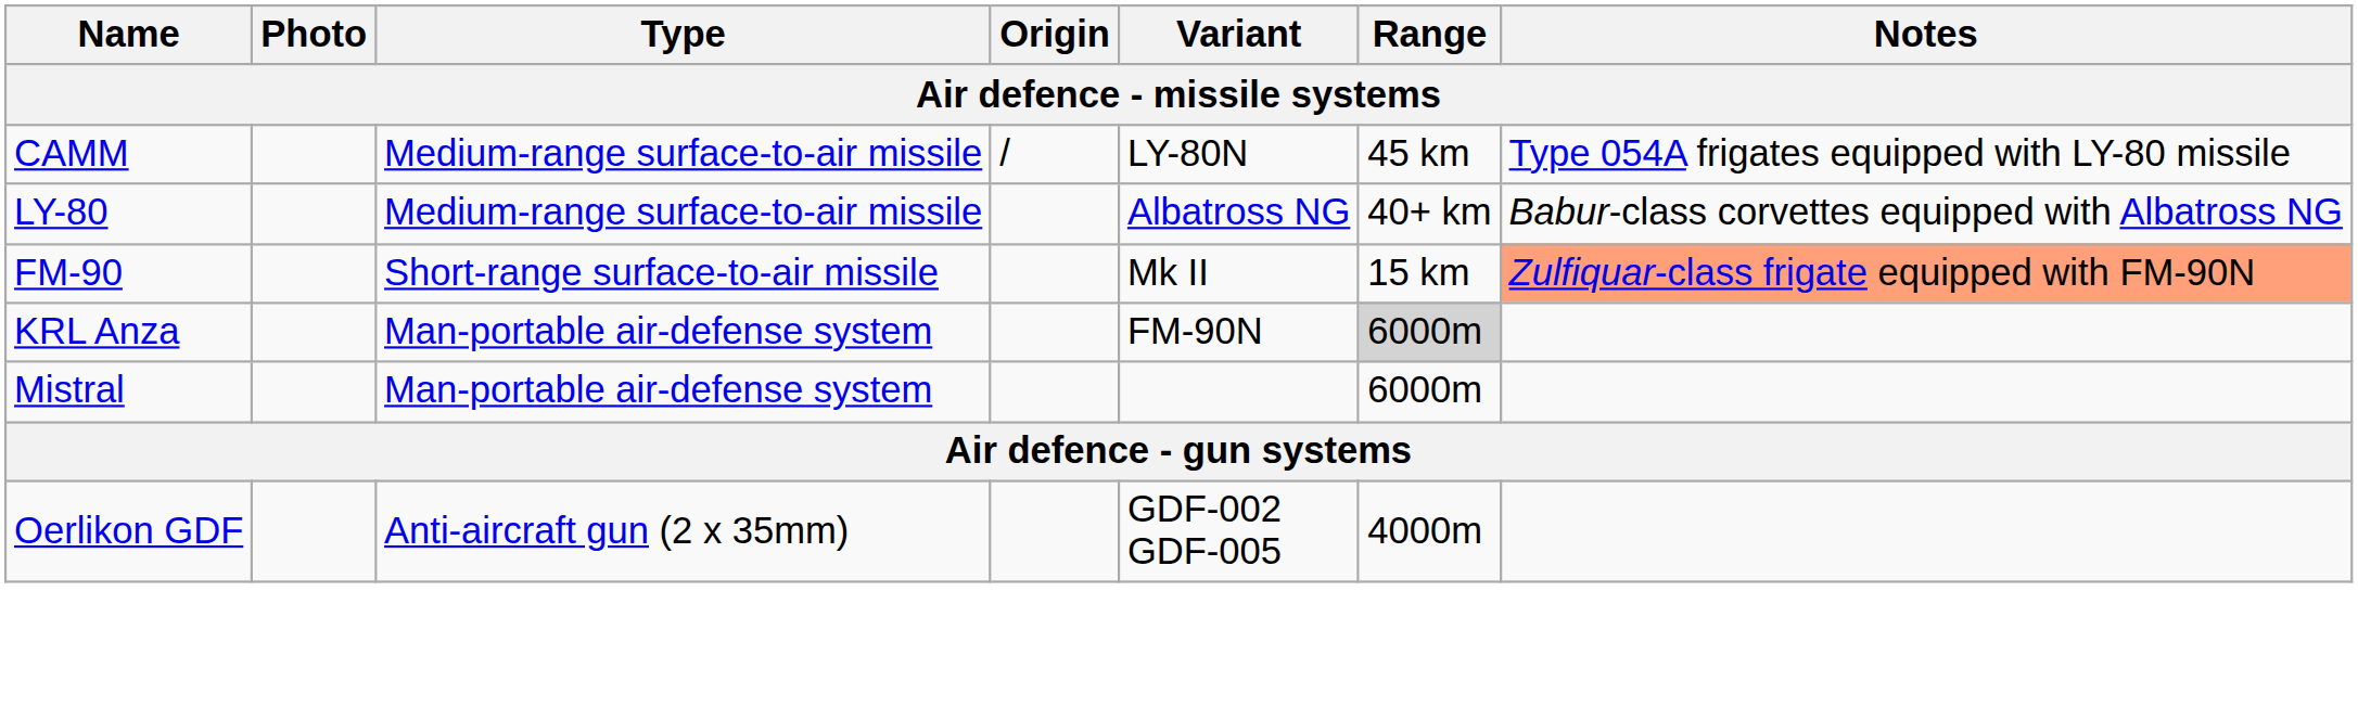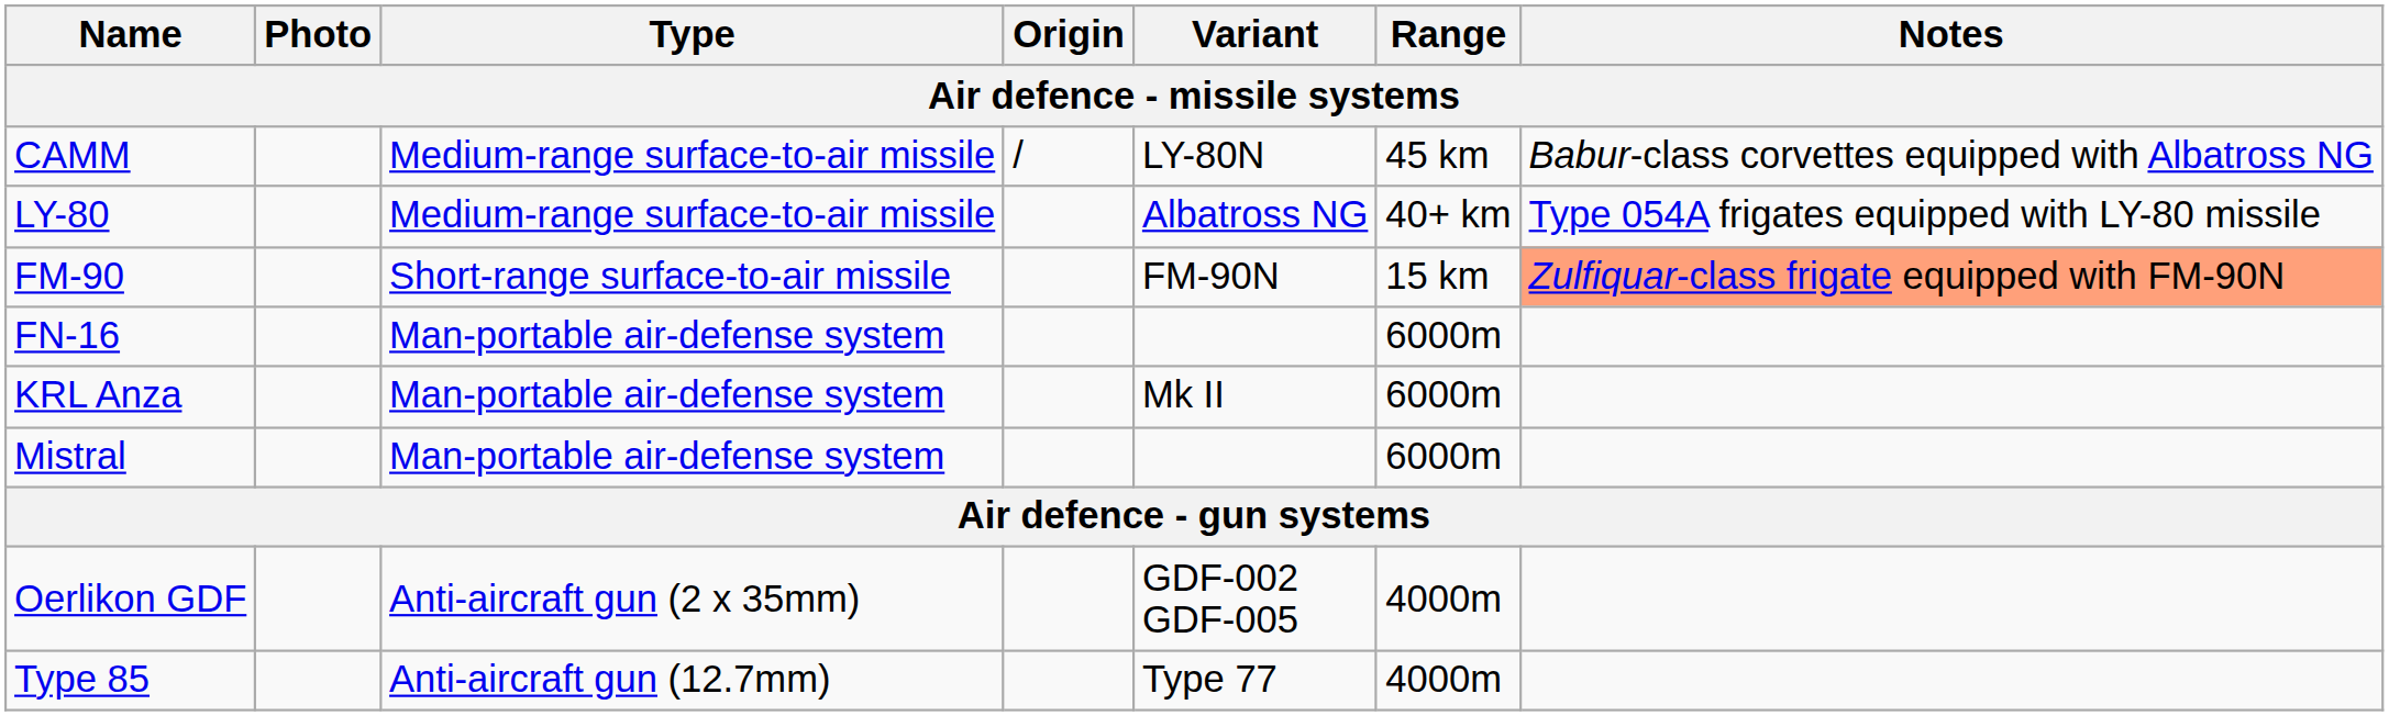CAMM | Notes: Type 054A frigates equipped with LY-80 missile -> Babur-class corvettes equipped with Albatross NG
LY-80 | Notes: Babur-class corvettes equipped with Albatross NG -> Type 054A frigates equipped with LY-80 missile
FM-90 | Variant: Mk II -> FM-90N
+ row: FN-16 | Man-portable air-defense system | 6000m
KRL Anza | Variant: FM-90N -> Mk II
KRL Anza | Range: lightgrey background -> no background
+ row: Type 85 | Anti-aircraft gun (12.7mm) | Type 77 | 4000m
